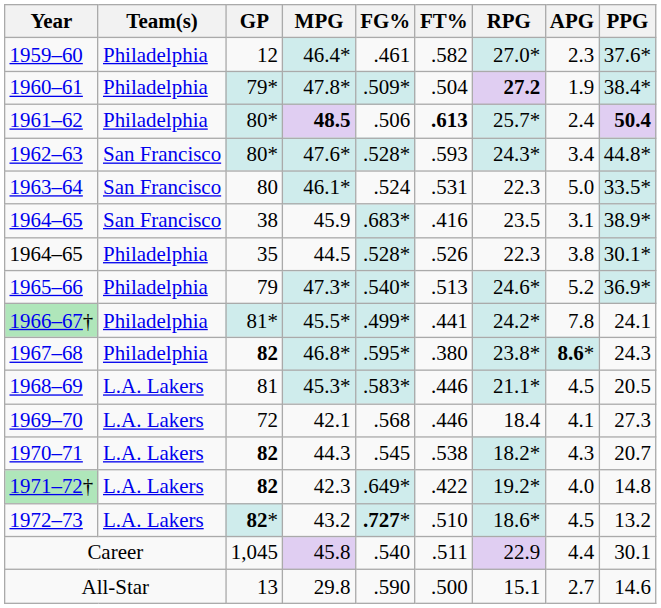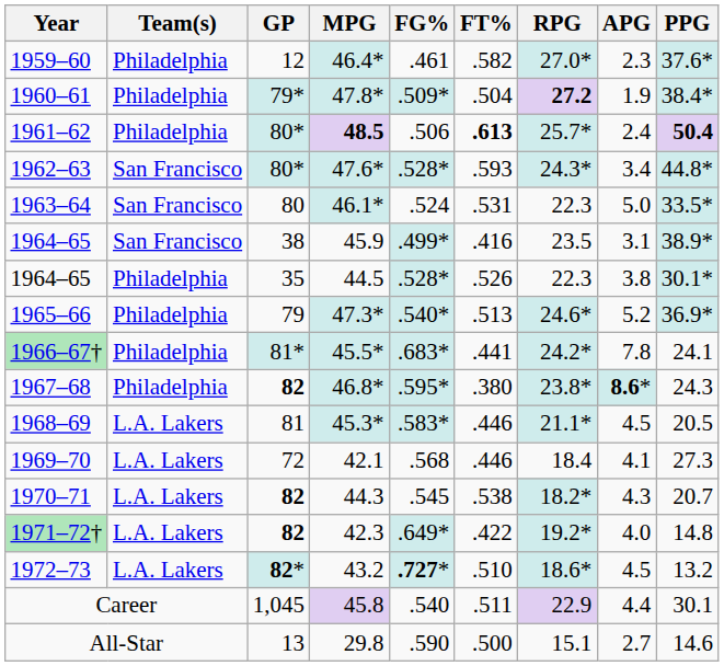45.9 | FG%: .683* -> .499*
45.5* | FG%: .499* -> .683*
